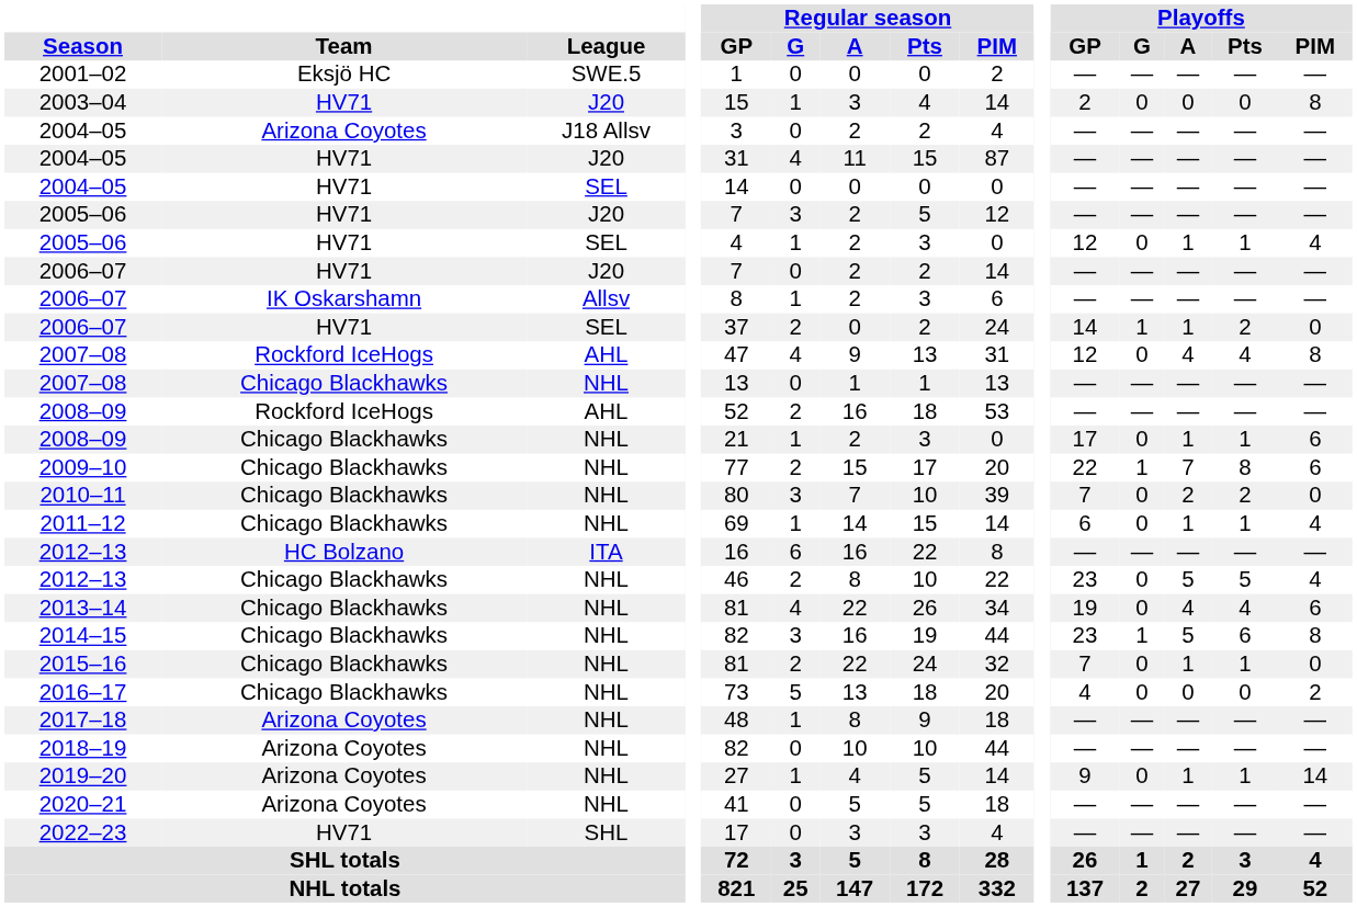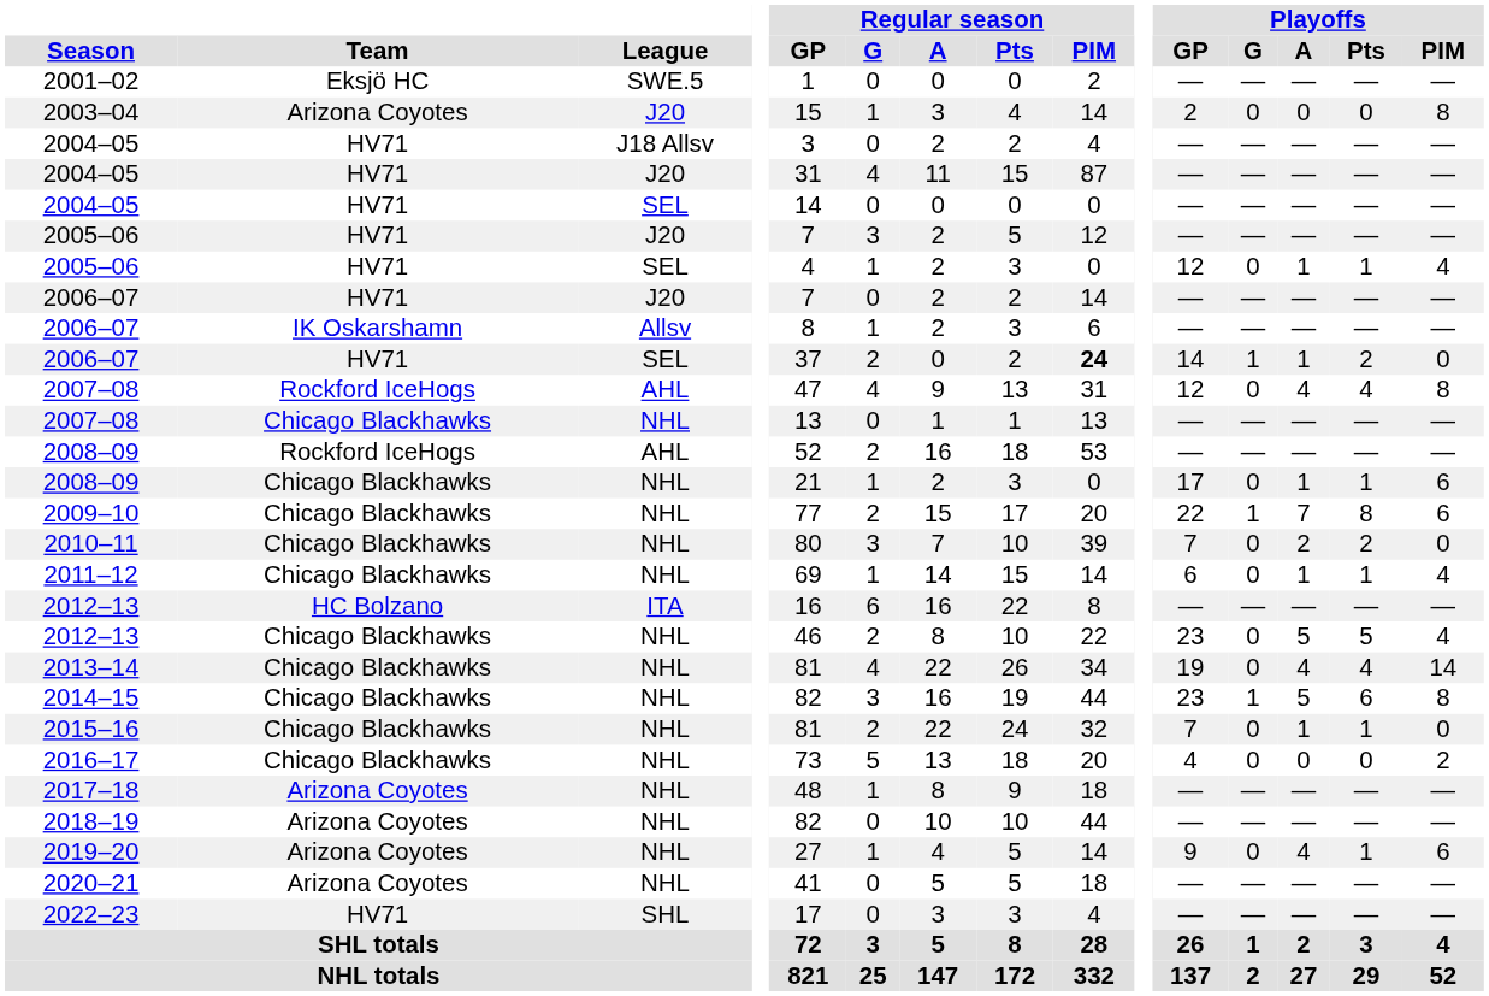2003–04 | Team: HV71 -> Arizona Coyotes
2004–05 / J18 Allsv | Team: Arizona Coyotes -> HV71
2006–07 / SEL | Regular season / PIM: normal -> bold
2013–14 | Playoffs / PIM: 6 -> 14
2019–20 | Playoffs / A: 1 -> 4
2019–20 | Playoffs / PIM: 14 -> 6
